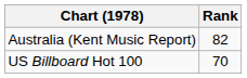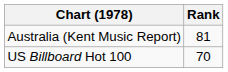Australia (Kent Music Report) | Rank: 82 -> 81
